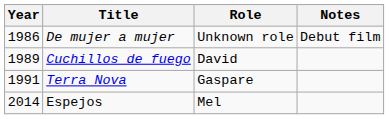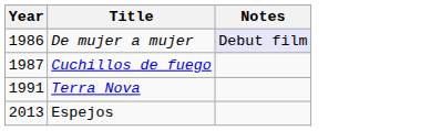- column: Role | Unknown role | David | Gaspare | Mel
De mujer a mujer | Notes: no background -> lavender background
Cuchillos de fuego | Year: 1989 -> 1987
Espejos | Year: 2014 -> 2013
